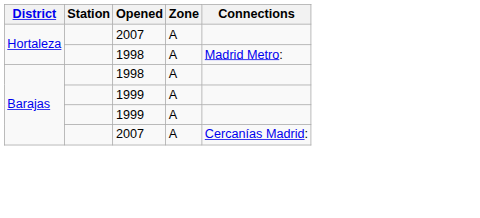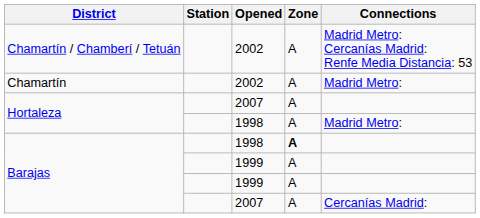+ row: Chamartín / Chamberí / Tetuán | 2002 | A | Madrid Metro: Cercanías Madrid: Renfe Media Distancia: 53
+ row: Chamartín | 2002 | A | Madrid Metro:
Barajas / 1998 | Zone: normal -> bold
